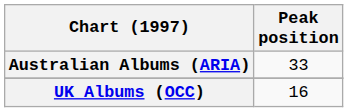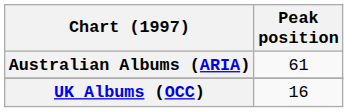Australian Albums (ARIA) | Peak position: 33 -> 61
